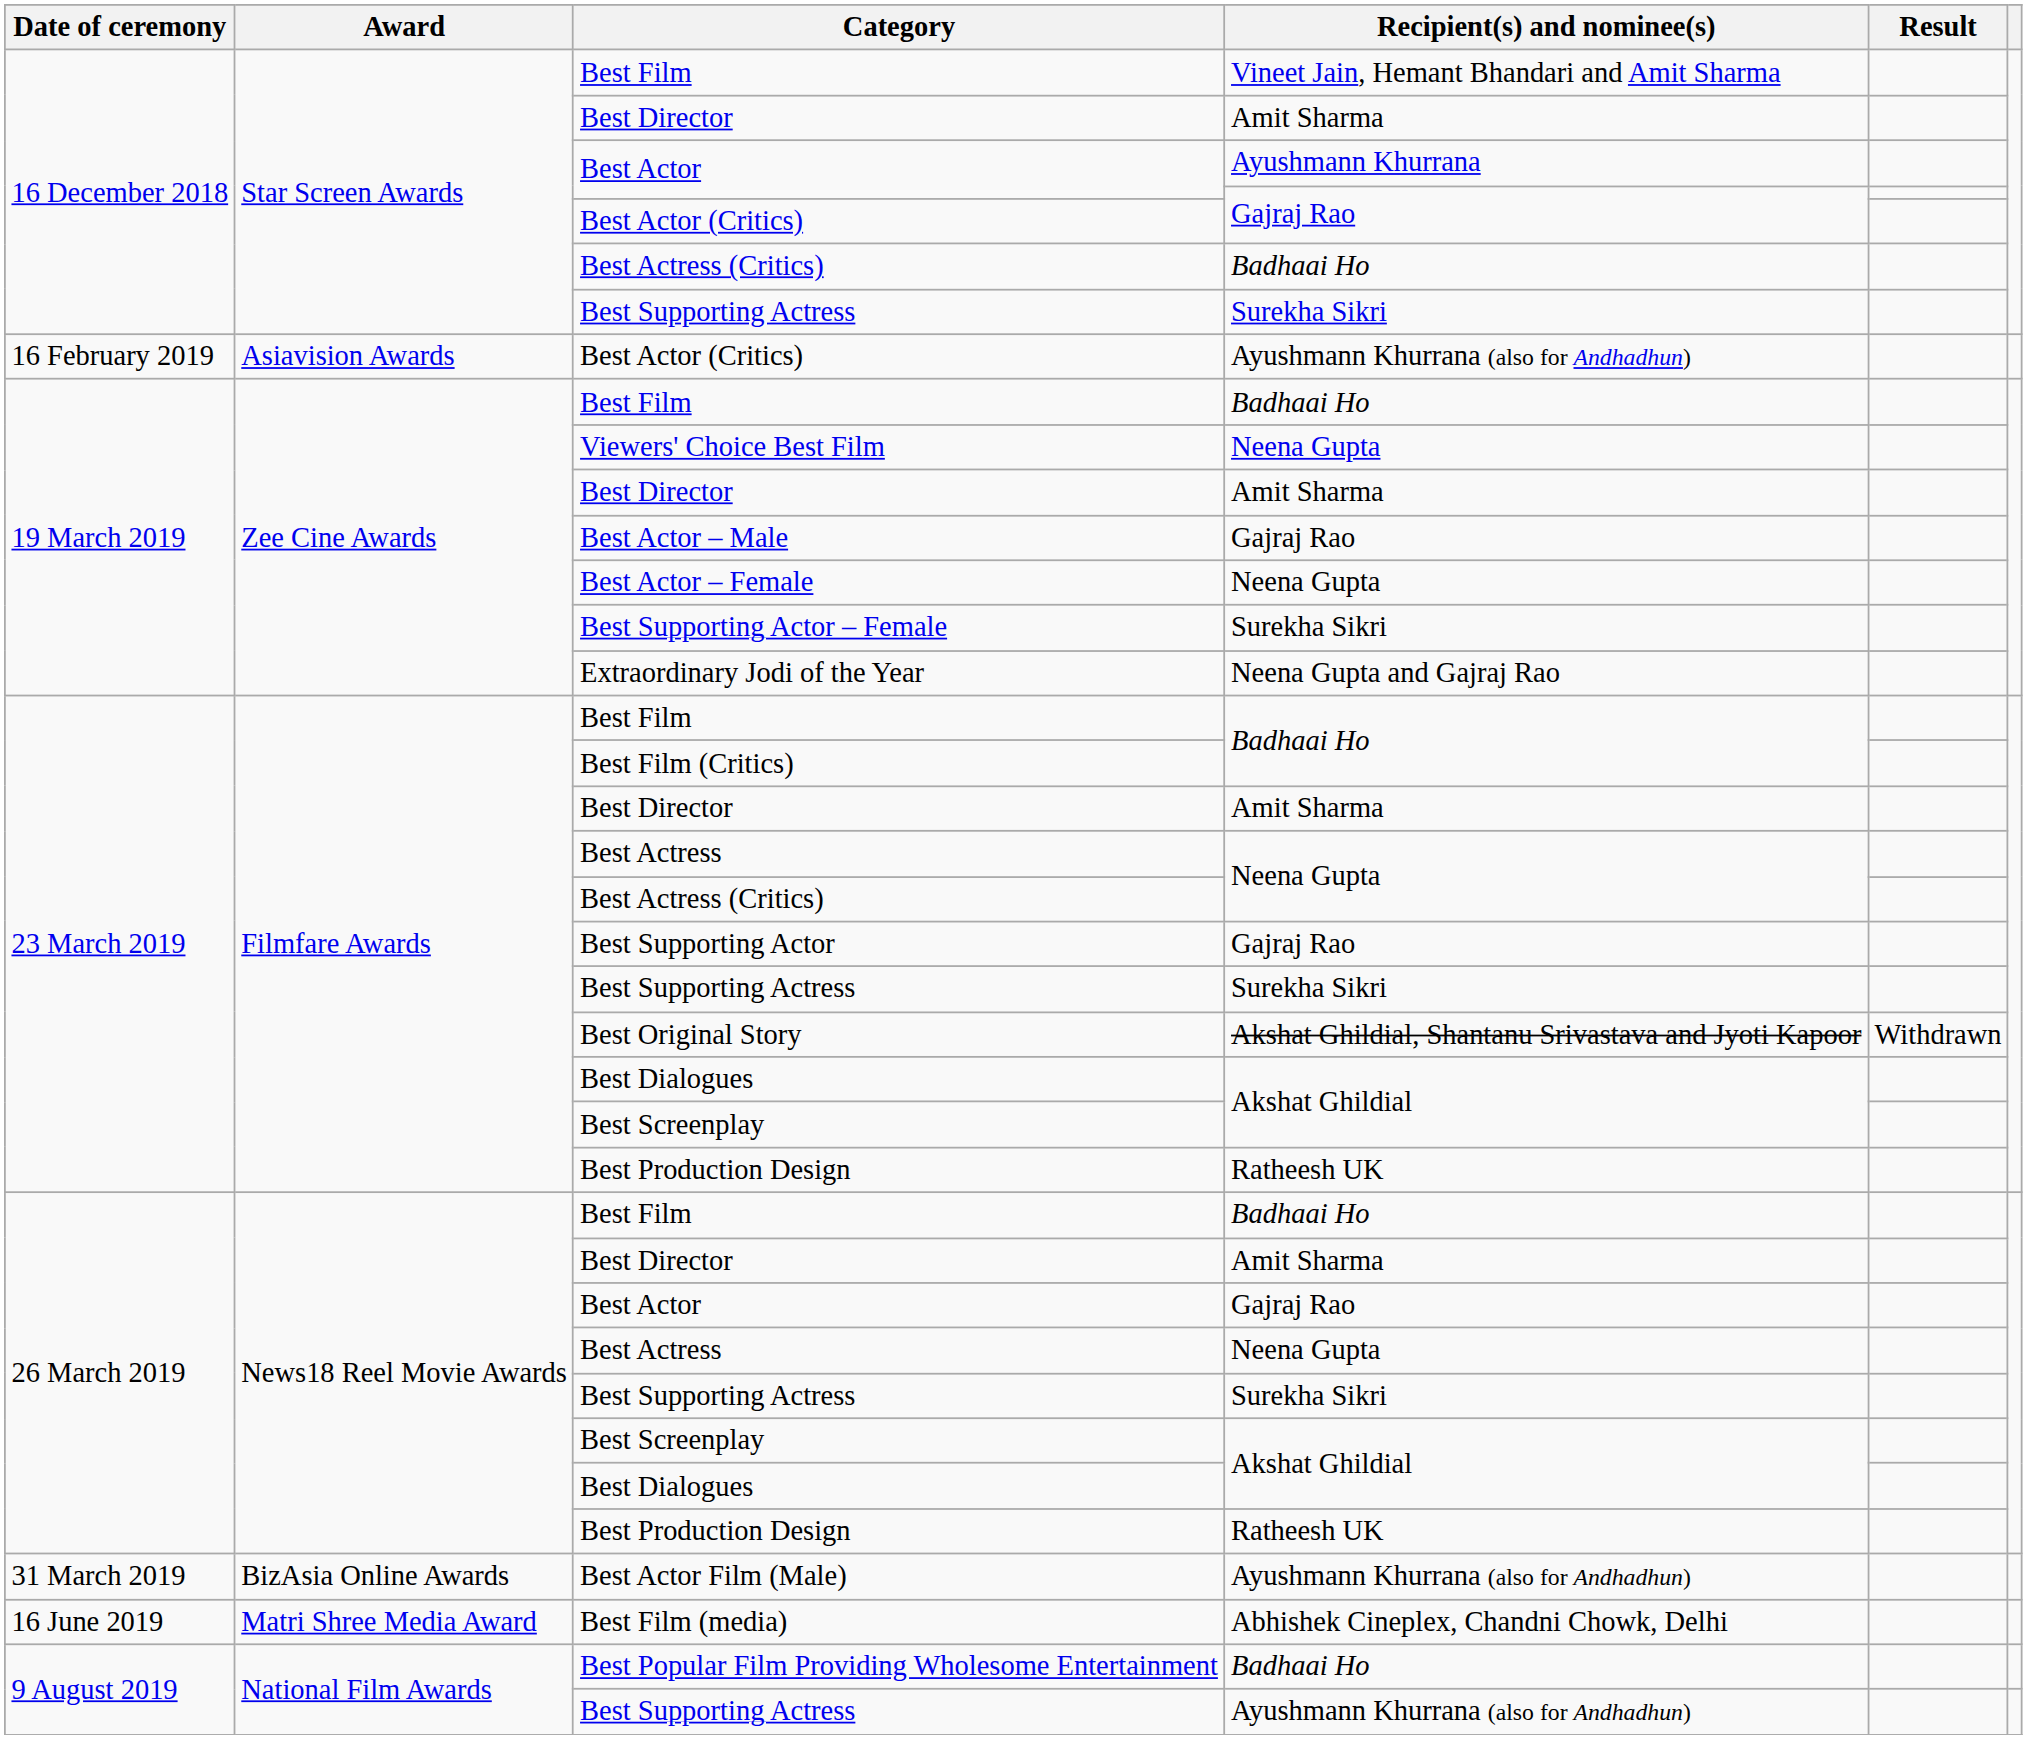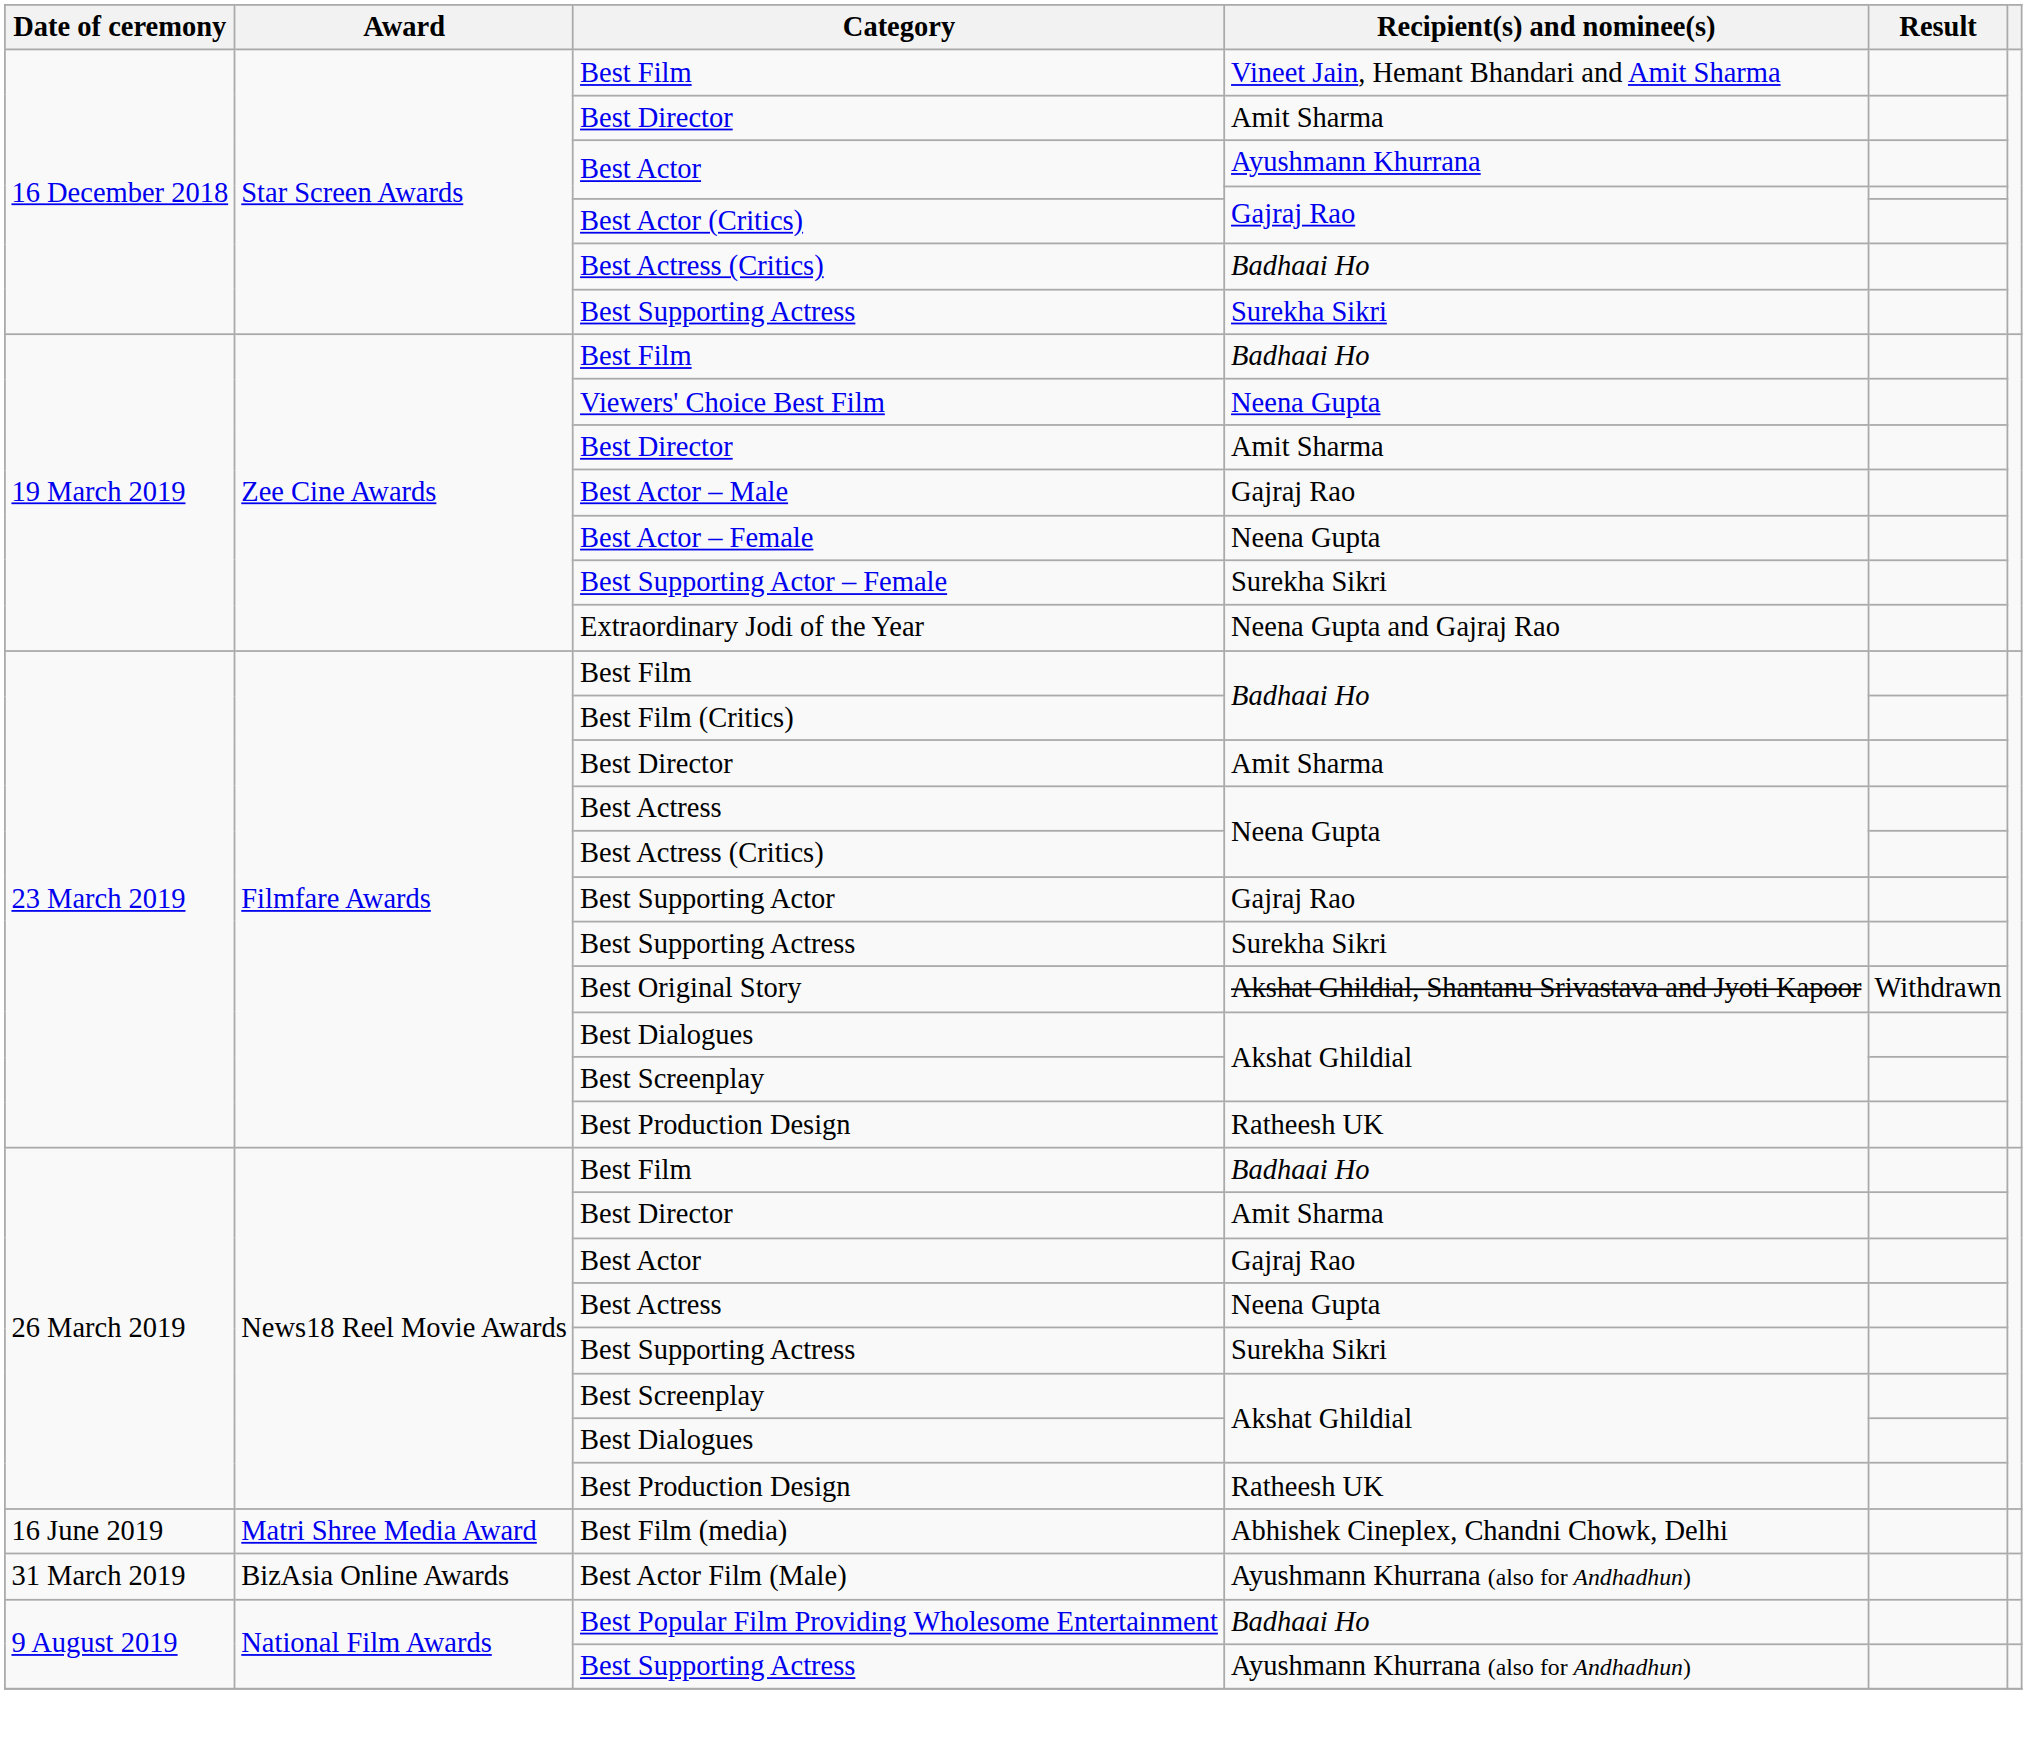- row: 16 February 2019 | Asiavision Awards | Best Actor (Critics) | Ayushmann Khurrana (also for Andhadhun)
rows swapped: Best Actor Film (Male) <-> Best Film (media)
